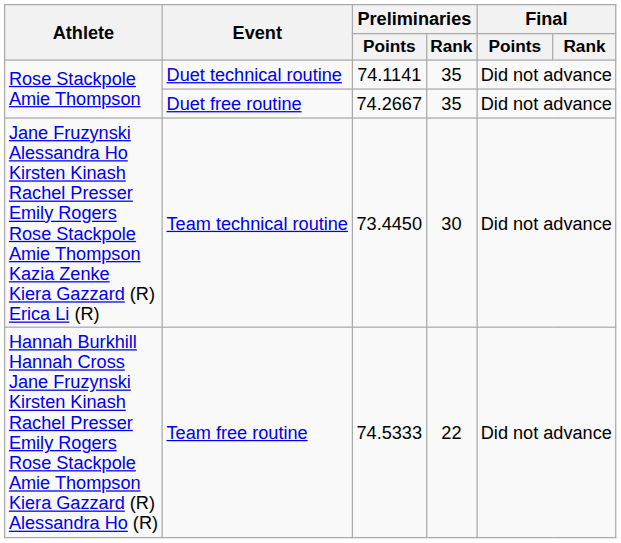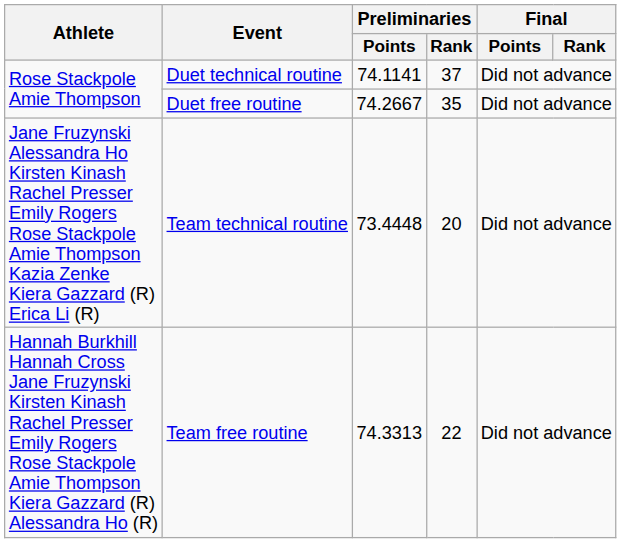Duet technical routine | Preliminaries / Rank: 35 -> 37
Team technical routine | Preliminaries / Points: 73.4450 -> 73.4448
Team technical routine | Preliminaries / Rank: 30 -> 20
Team free routine | Preliminaries / Points: 74.5333 -> 74.3313
